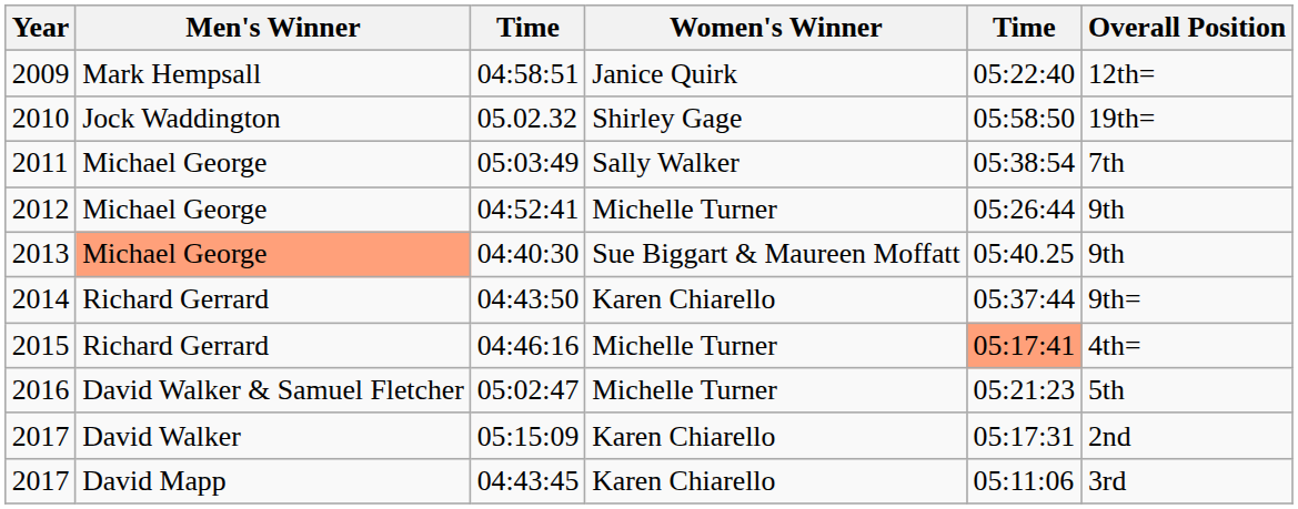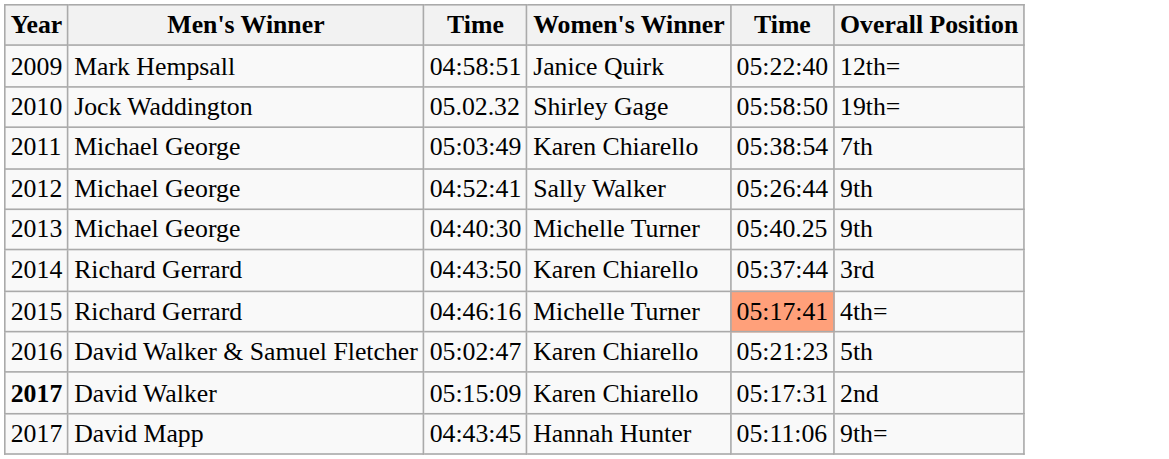05:03:49 | Women's Winner: Sally Walker -> Karen Chiarello
04:52:41 | Women's Winner: Michelle Turner -> Sally Walker
04:40:30 | Men's Winner: lightsalmon background -> no background
04:40:30 | Women's Winner: Sue Biggart & Maureen Moffatt -> Michelle Turner
04:43:50 | Overall Position: 9th= -> 3rd
05:02:47 | Women's Winner: Michelle Turner -> Karen Chiarello
05:15:09 | Year: normal -> bold
04:43:45 | Women's Winner: Karen Chiarello -> Hannah Hunter
04:43:45 | Overall Position: 3rd -> 9th=
